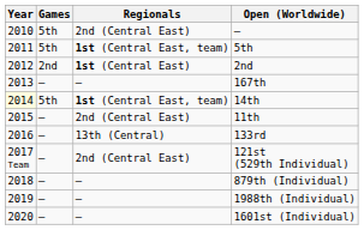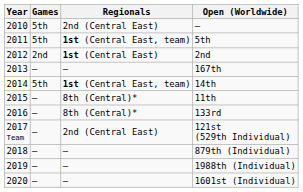11th | Regionals: 2nd (Central East) -> 8th (Central)*
133rd | Regionals: 13th (Central) -> 8th (Central)*
